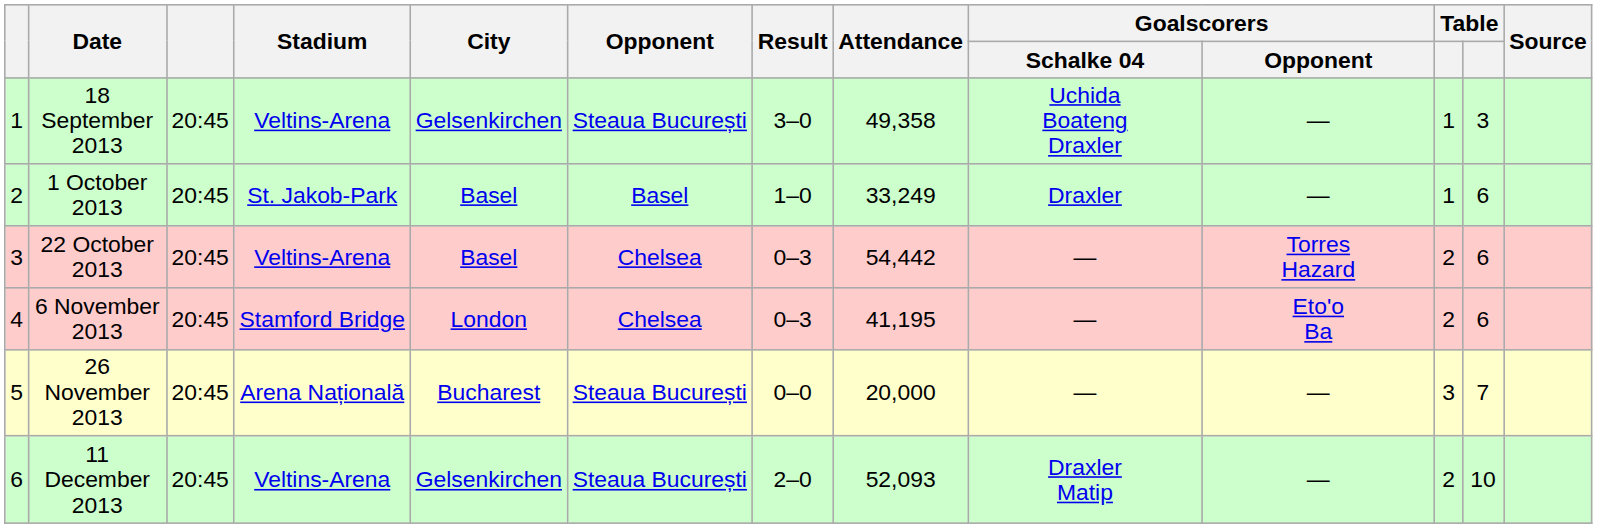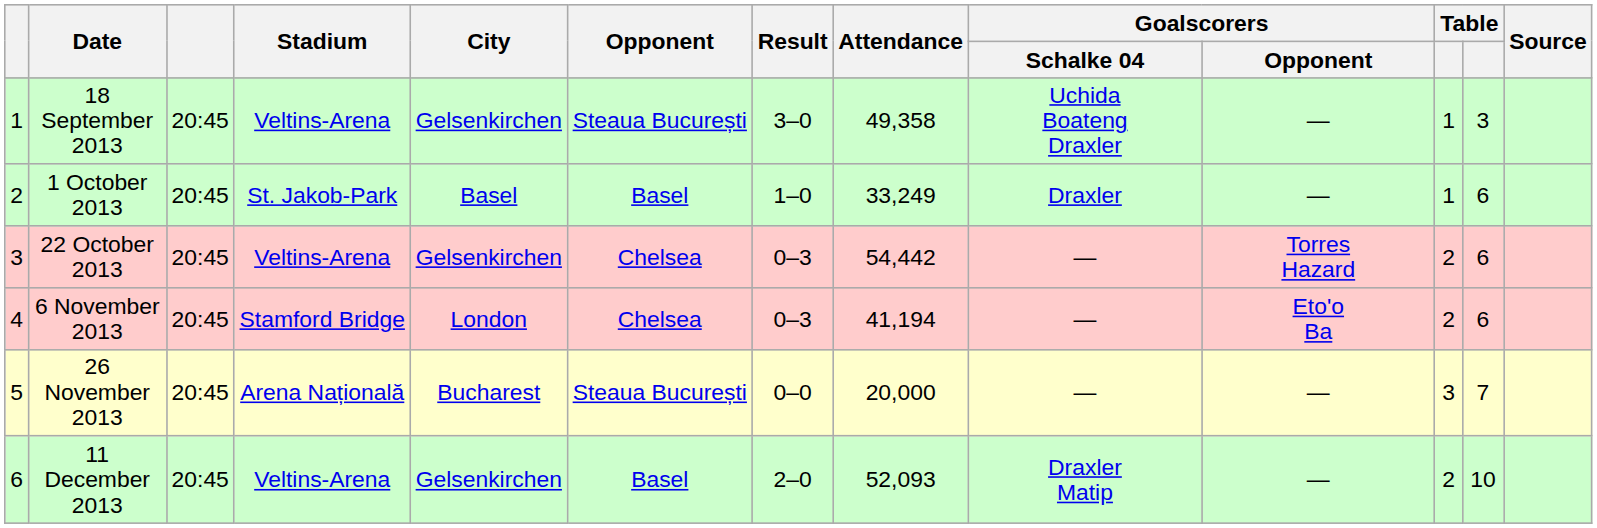22 October 2013 | City: Basel -> Gelsenkirchen
6 November 2013 | Attendance: 41,195 -> 41,194
11 December 2013 | Opponent: Steaua București -> Basel
